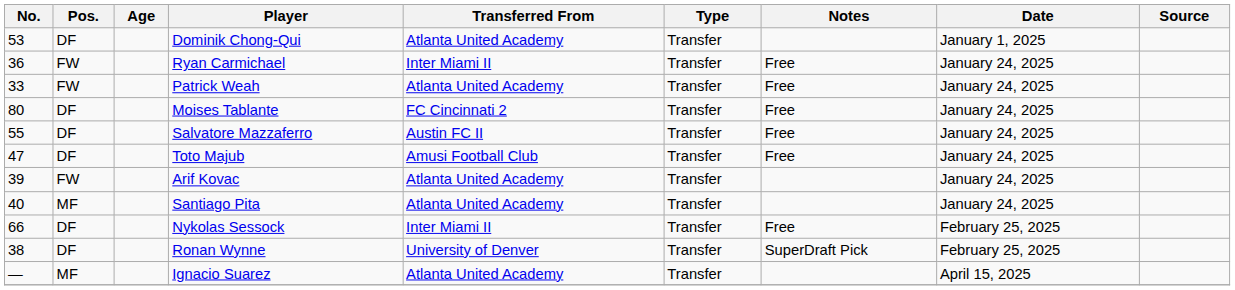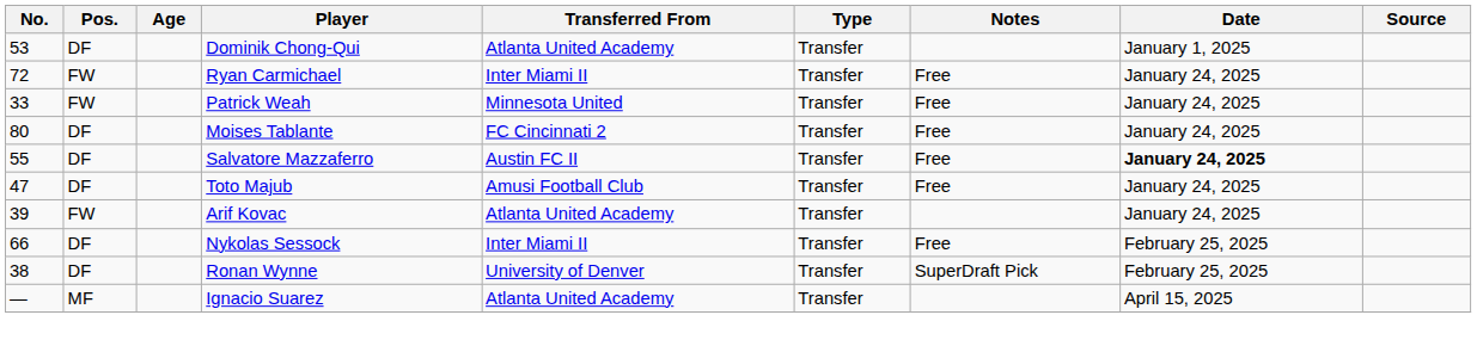Ryan Carmichael | No.: 36 -> 72
Patrick Weah | Transferred From: Atlanta United Academy -> Minnesota United
Salvatore Mazzaferro | Date: normal -> bold
- row: 40 | MF | Santiago Pita | Atlanta United Academy | Transfer | January 24, 2025
